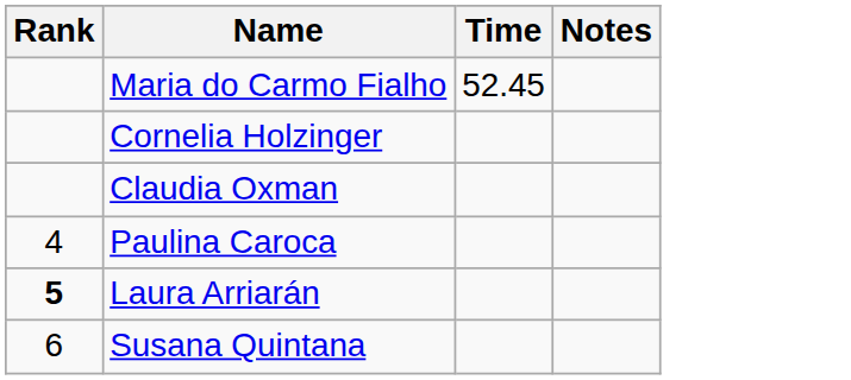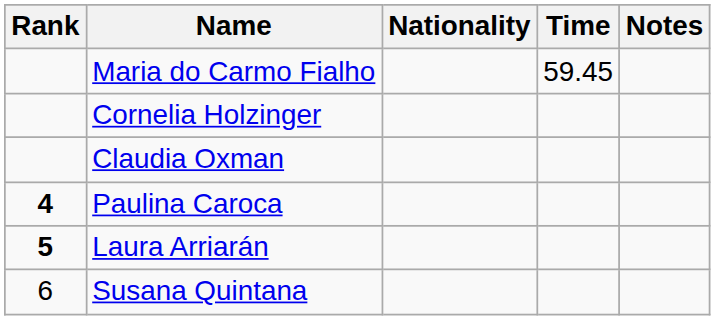+ column: Nationality
Maria do Carmo Fialho | Time: 52.45 -> 59.45
Paulina Caroca | Rank: normal -> bold
